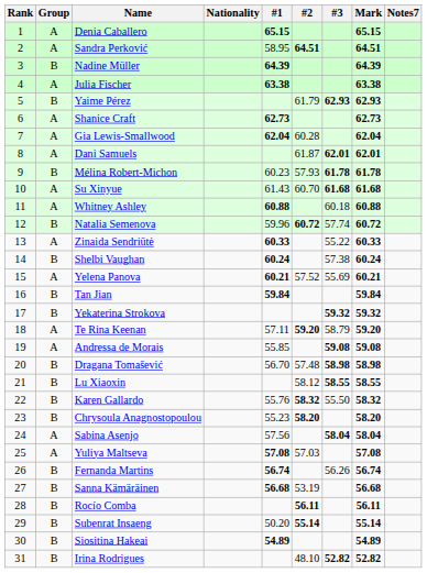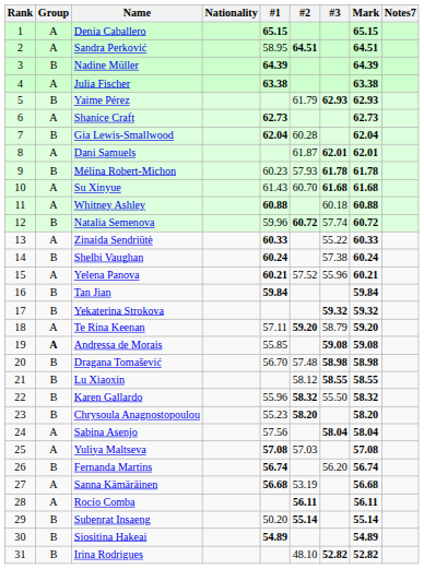Gia Lewis-Smallwood | Group: A -> B
Yelena Panova | #3: 55.69 -> 55.96
Andressa de Morais | Group: normal -> bold
Karen Gallardo | #1: 55.76 -> 55.96
Fernanda Martins | #3: 56.26 -> 56.20
Sanna Kämäräinen | Group: B -> A
Rocío Comba | Group: B -> A
